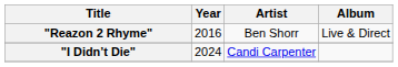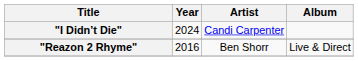rows swapped: "Reazon 2 Rhyme" <-> "I Didn’t Die"
